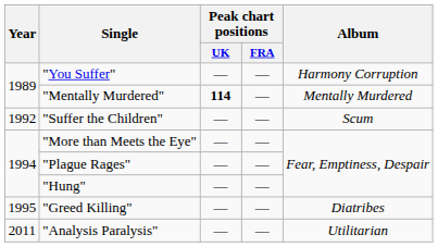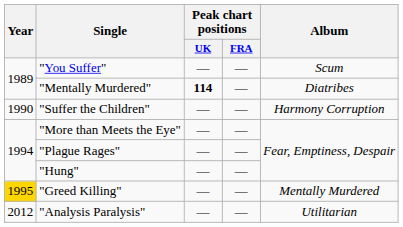"You Suffer" | Album: Harmony Corruption -> Scum
"Mentally Murdered" | Album: Mentally Murdered -> Diatribes
"Suffer the Children" | Year: 1992 -> 1990
"Suffer the Children" | Album: Scum -> Harmony Corruption
"Greed Killing" | Year: no background -> gold background
"Greed Killing" | Album: Diatribes -> Mentally Murdered
"Analysis Paralysis" | Year: 2011 -> 2012
